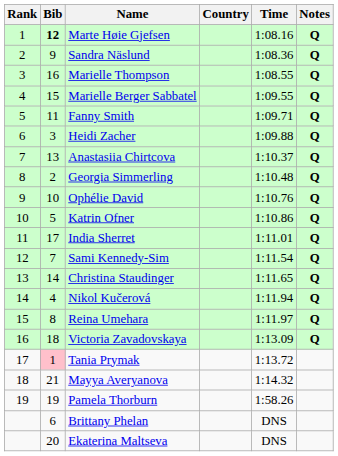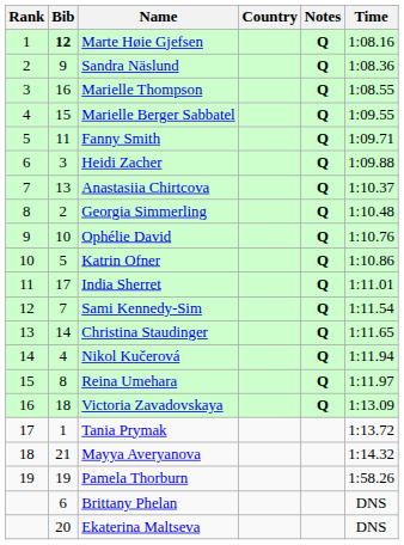columns swapped: Time <-> Notes
Tania Prymak | Bib: pink background -> no background
